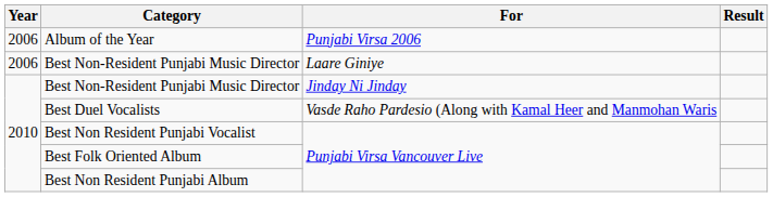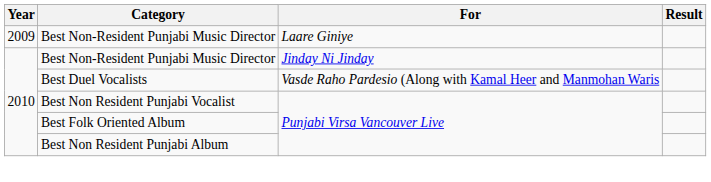- row: 2006 | Album of the Year | Punjabi Virsa 2006
Best Non-Resident Punjabi Music Director / Laare Giniye | Year: 2006 -> 2009
